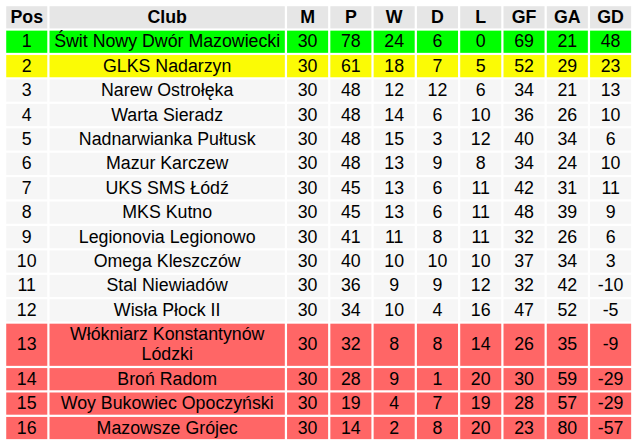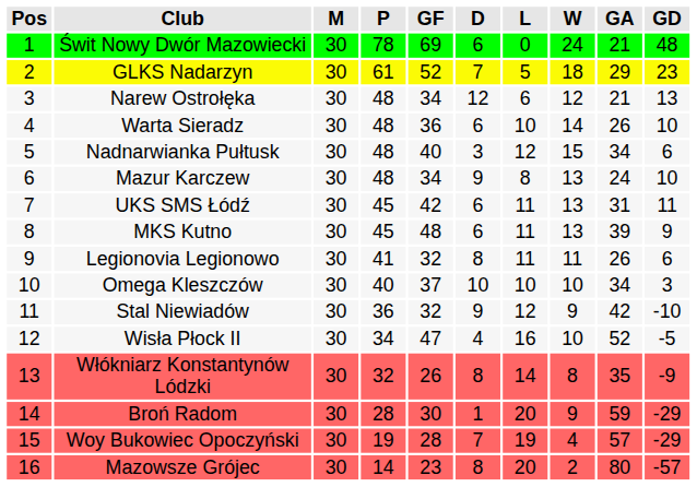columns swapped: W <-> GF
